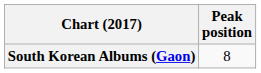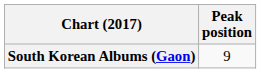South Korean Albums (Gaon) | Peak position: 8 -> 9
